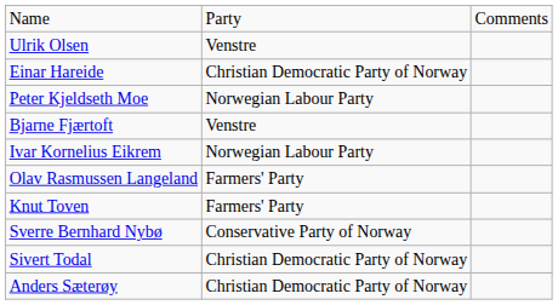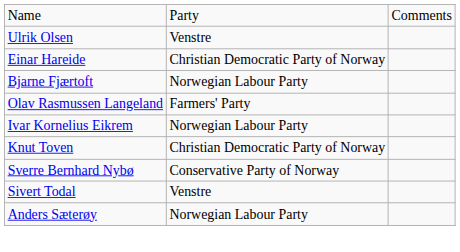- row: Peter Kjeldseth Moe | Norwegian Labour Party
Bjarne Fjærtoft | column 2: Venstre -> Norwegian Labour Party
rows swapped: Olav Rasmussen Langeland <-> Ivar Kornelius Eikrem
Knut Toven | column 2: Farmers' Party -> Christian Democratic Party of Norway
Sivert Todal | column 2: Christian Democratic Party of Norway -> Venstre
Anders Sæterøy | column 2: Christian Democratic Party of Norway -> Norwegian Labour Party
